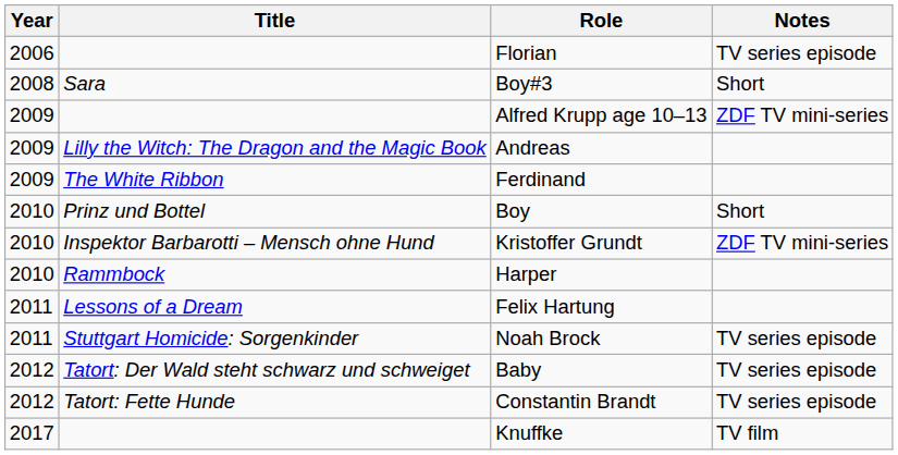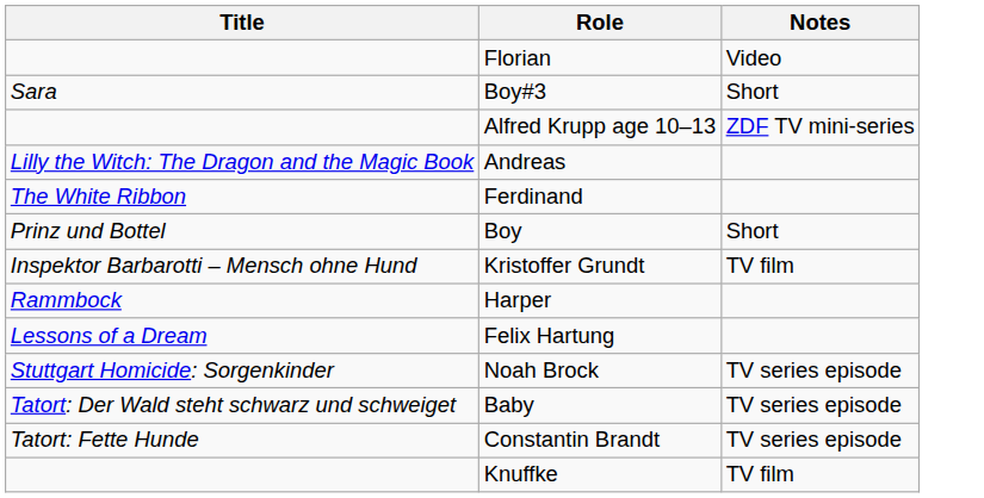- column: Year | 2006 | 2008 | 2009 | 2009 | 2009 | 2010 | 2010 | 2010 | 2011 | 2011 | 2012 | 2012 | 2017
Florian | Notes: TV series episode -> Video
Kristoffer Grundt | Notes: ZDF TV mini-series -> TV film
